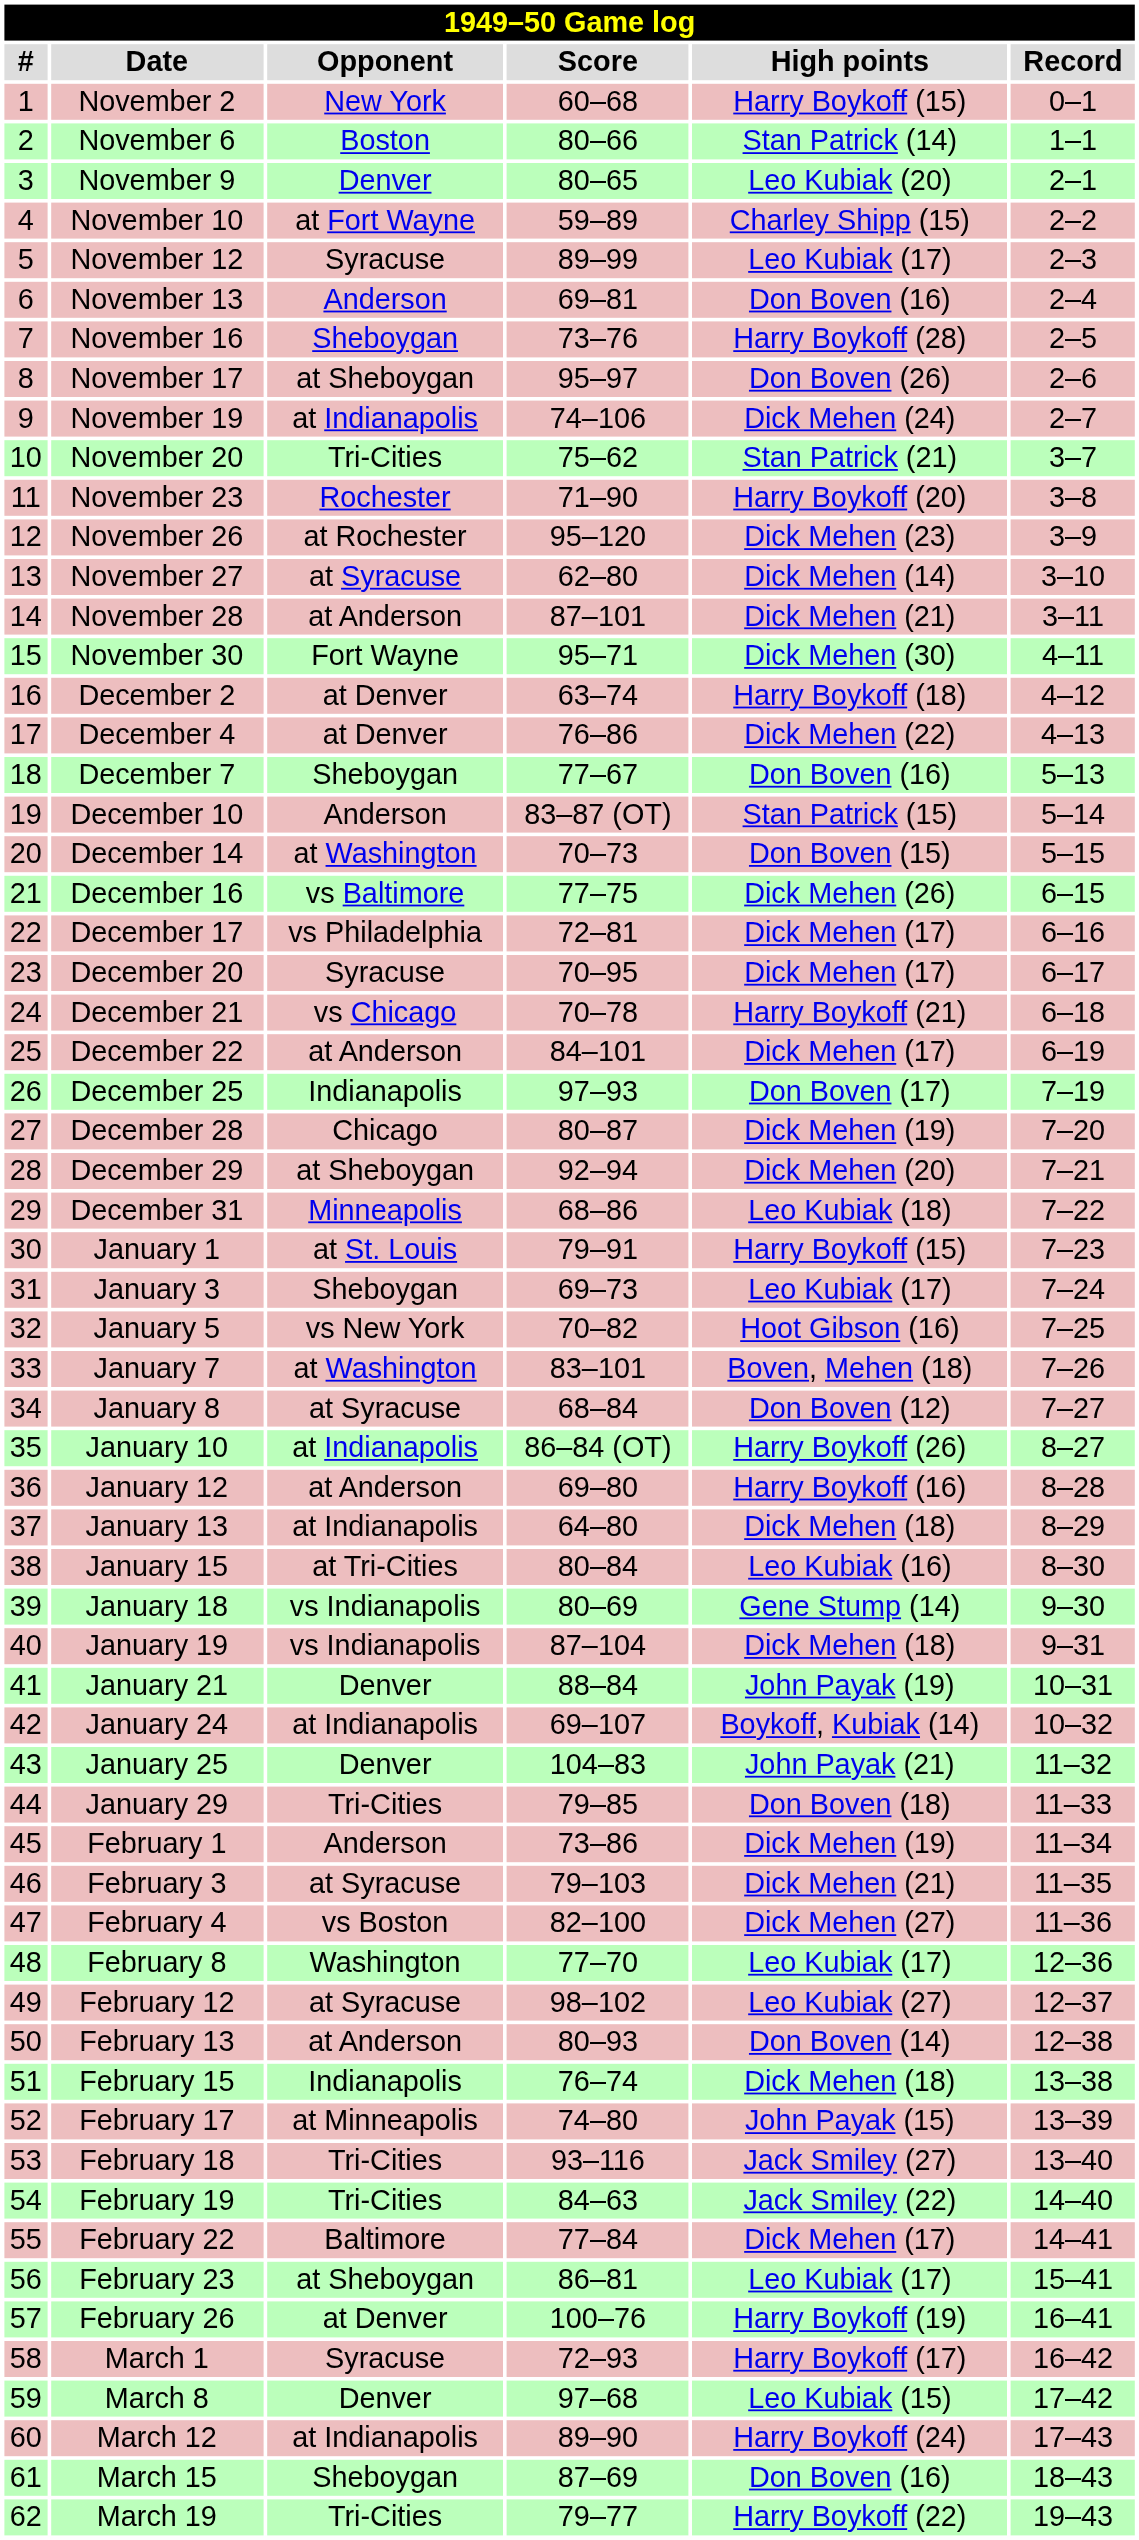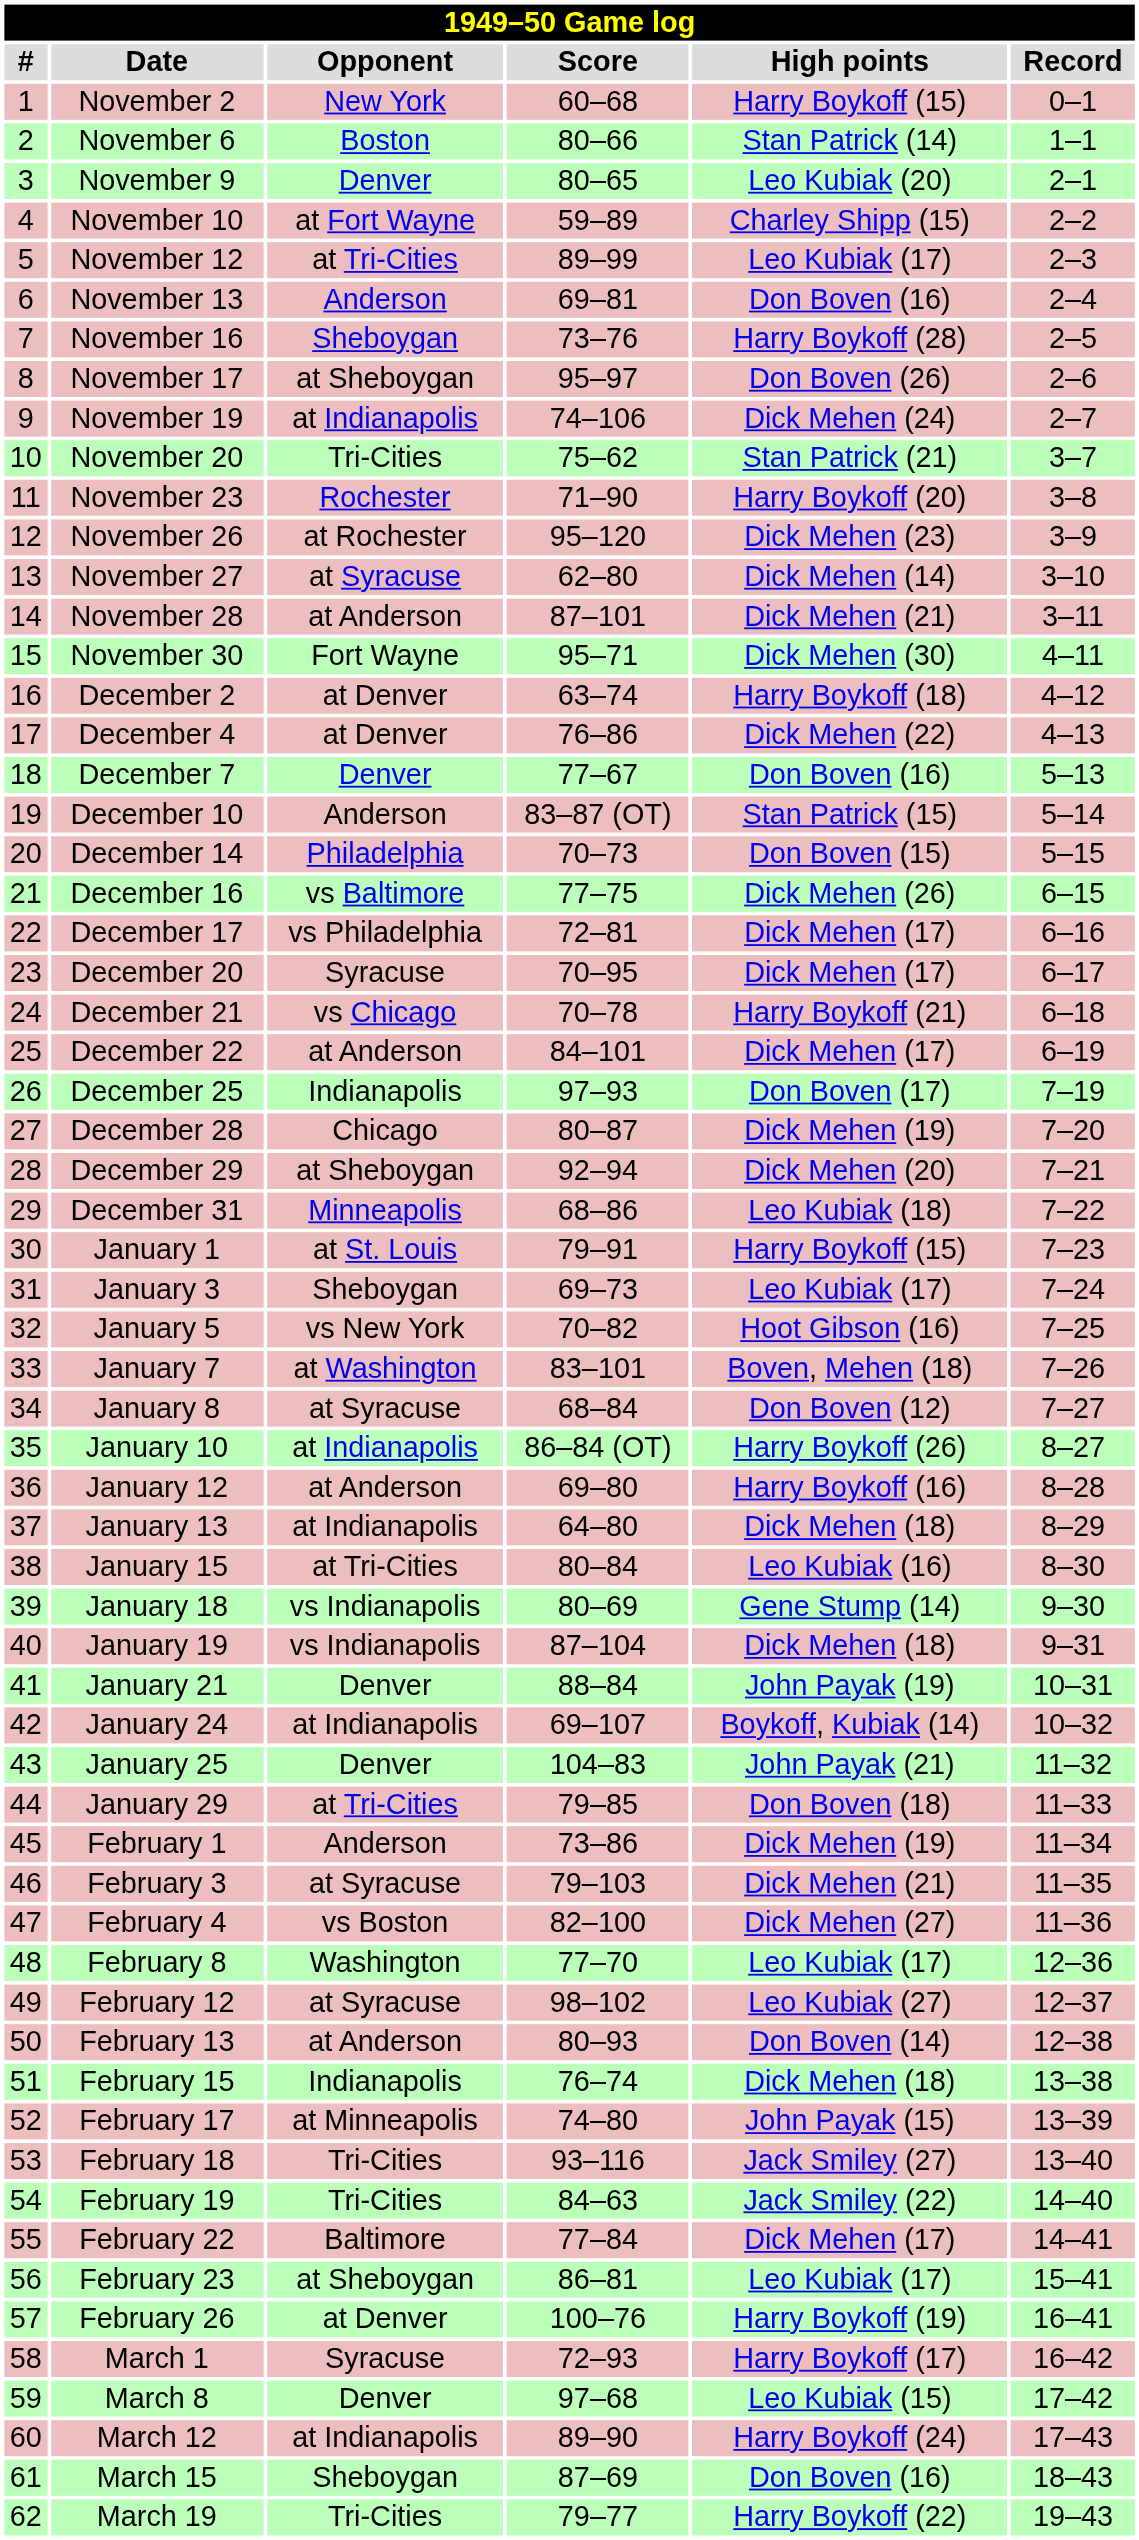November 12 | Opponent: Syracuse -> at Tri-Cities
December 7 | Opponent: Sheboygan -> Denver
December 14 | Opponent: at Washington -> Philadelphia
January 29 | Opponent: Tri-Cities -> at Tri-Cities
